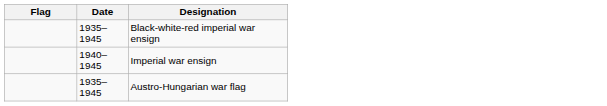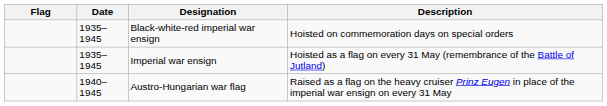+ column: Description | Hoisted on commemoration days on special orders | Hoisted as a flag on every 31 May (remembrance of the Battle of Jutland) | Raised as a flag on the heavy cruiser Prinz Eugen in place of the imperial war ensign on every 31 May
Imperial war ensign | Date: 1940–1945 -> 1935–1945
Austro-Hungarian war flag | Date: 1935–1945 -> 1940–1945
